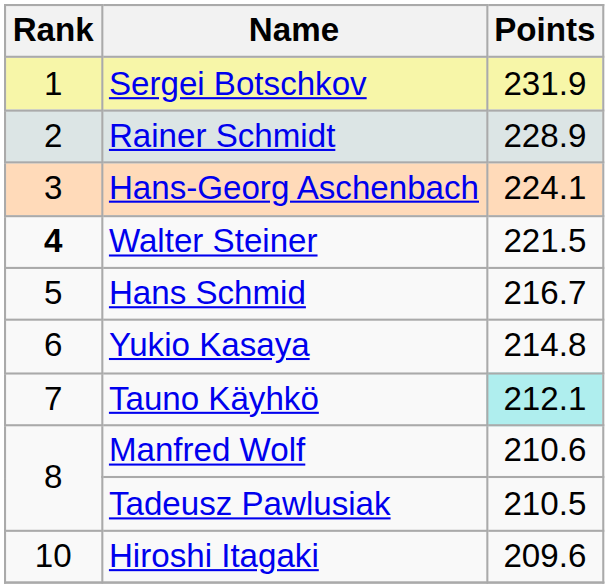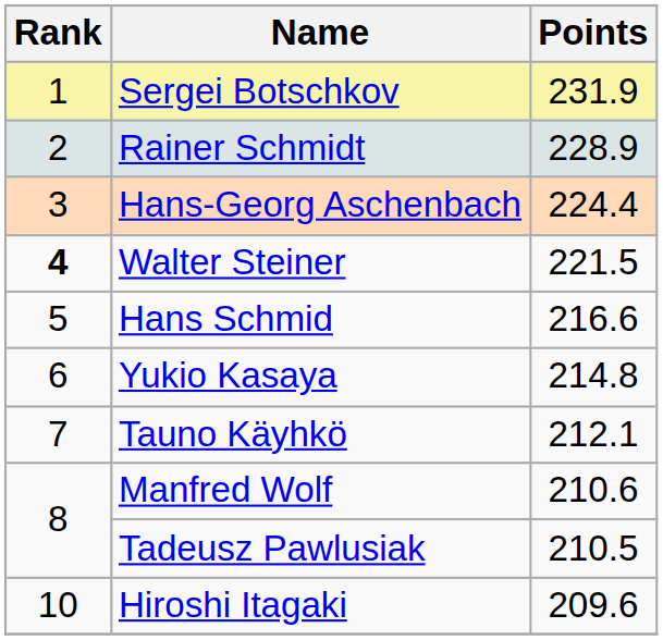Hans-Georg Aschenbach | Points: 224.1 -> 224.4
Hans Schmid | Points: 216.7 -> 216.6
Tauno Käyhkö | Points: paleturquoise background -> no background
